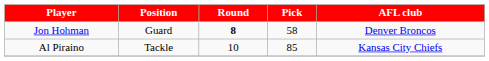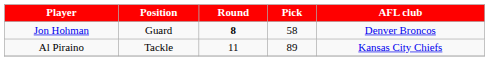Al Piraino | Round: 10 -> 11
Al Piraino | Pick: 85 -> 89
